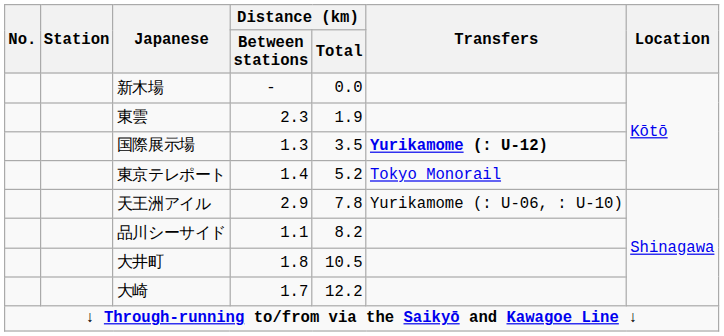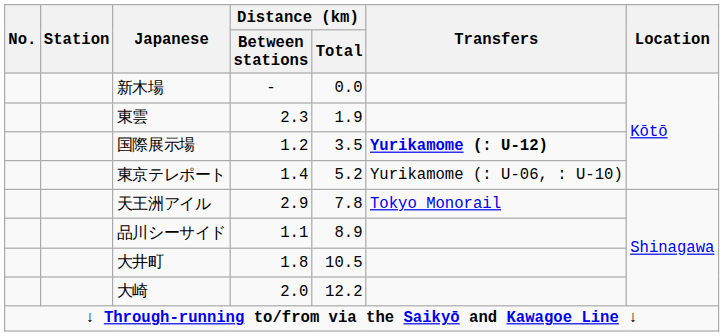国際展示場 | Distance (km) / Between stations: 1.3 -> 1.2
東京テレポート | Transfers: Tokyo Monorail -> Yurikamome (: U-06, : U-10)
天王洲アイル | Transfers: Yurikamome (: U-06, : U-10) -> Tokyo Monorail
品川シーサイド | Distance (km) / Total: 8.2 -> 8.9
大崎 | Distance (km) / Between stations: 1.7 -> 2.0
